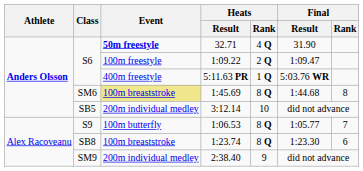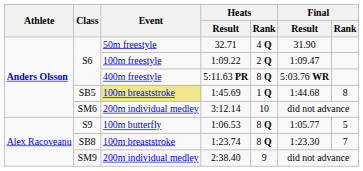32.71 | Event: bold -> normal
5:11.63 PR | Heats / Rank: 1 Q -> 8 Q
1:45.69 | Class: SM6 -> SB5
1:45.69 | Heats / Rank: 8 Q -> 1 Q
3:12.14 | Class: SB5 -> SM6
1:06.53 | Final / Rank: 7 -> 5
1:23.74 | Final / Rank: 6 -> 7
